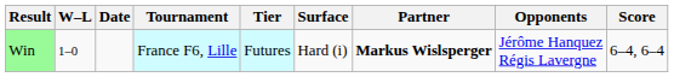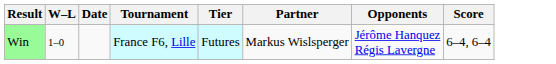- column: Surface | Hard (i)
Win | Partner: bold -> normal
